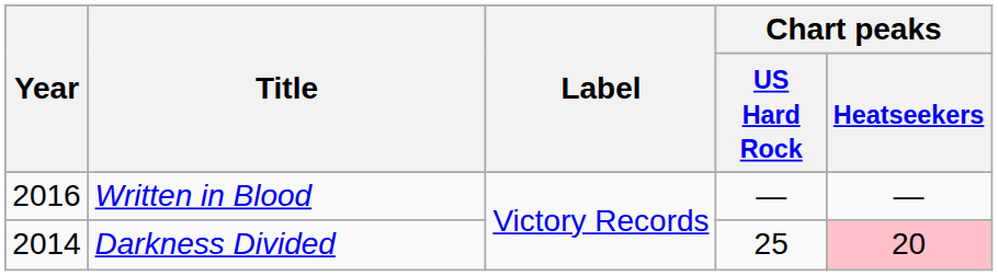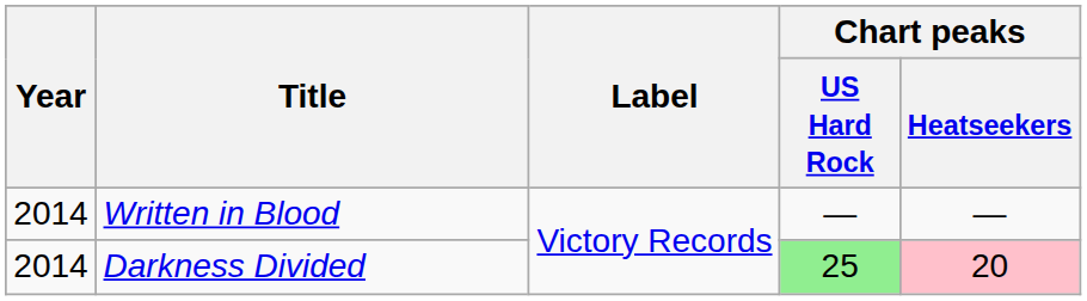Written in Blood | Year: 2016 -> 2014
Darkness Divided | Chart peaks / US Hard Rock: no background -> lightgreen background
